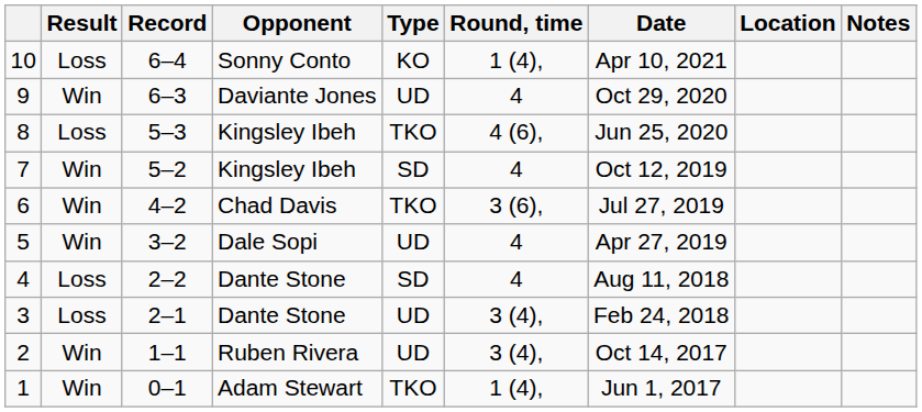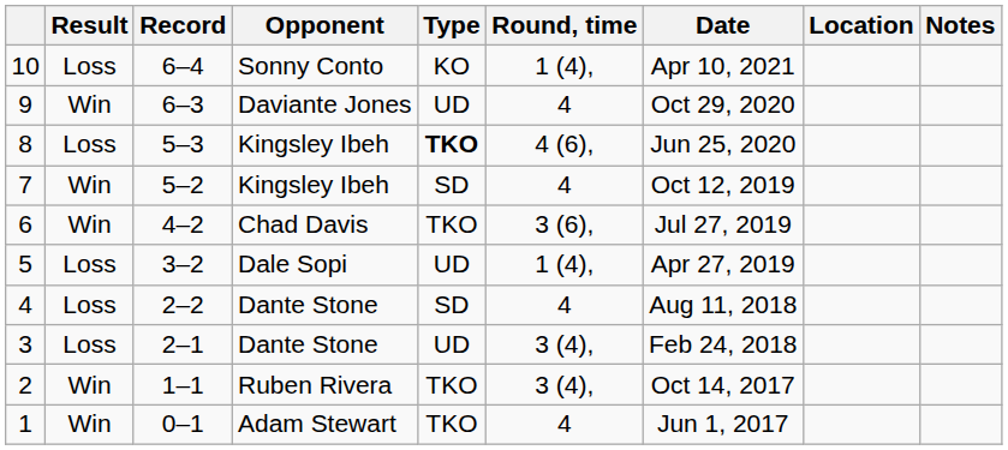8 | Type: normal -> bold
5 | Result: Win -> Loss
5 | Round, time: 4 -> 1 (4),
2 | Type: UD -> TKO
1 | Round, time: 1 (4), -> 4
